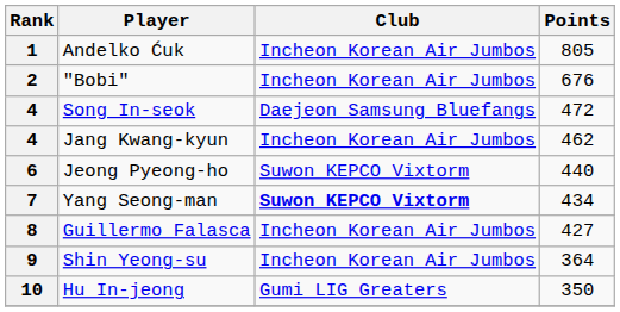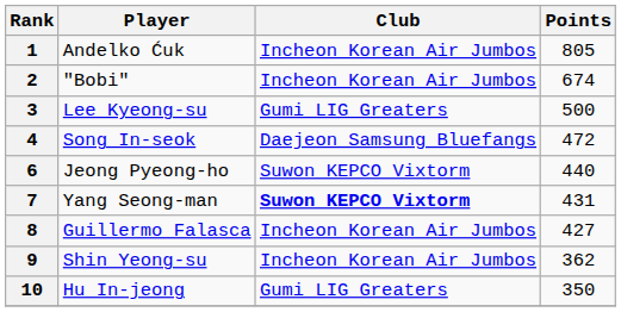2 | Points: 676 -> 674
+ row: 3 | Lee Kyeong-su | Gumi LIG Greaters | 500
- row: 4 | Jang Kwang-kyun | Incheon Korean Air Jumbos | 462
7 | Points: 434 -> 431
9 | Points: 364 -> 362
